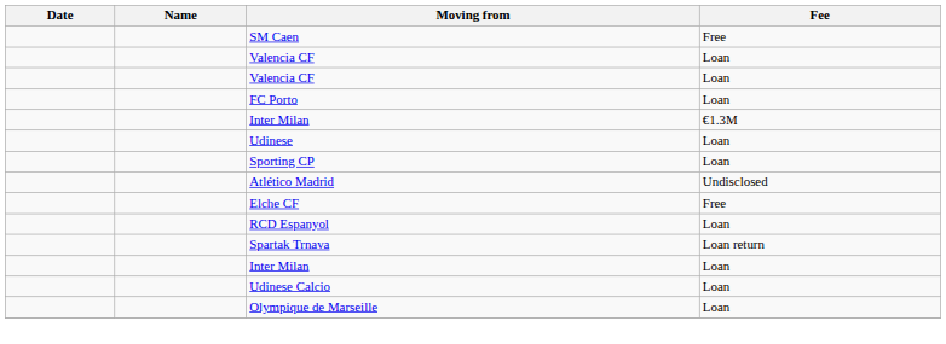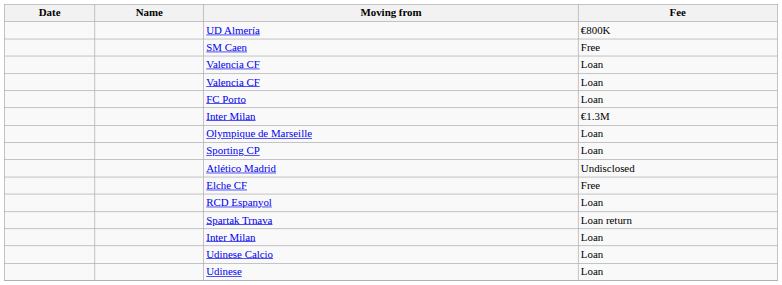+ row: UD Almería | €800K
rows swapped: Udinese <-> Olympique de Marseille
